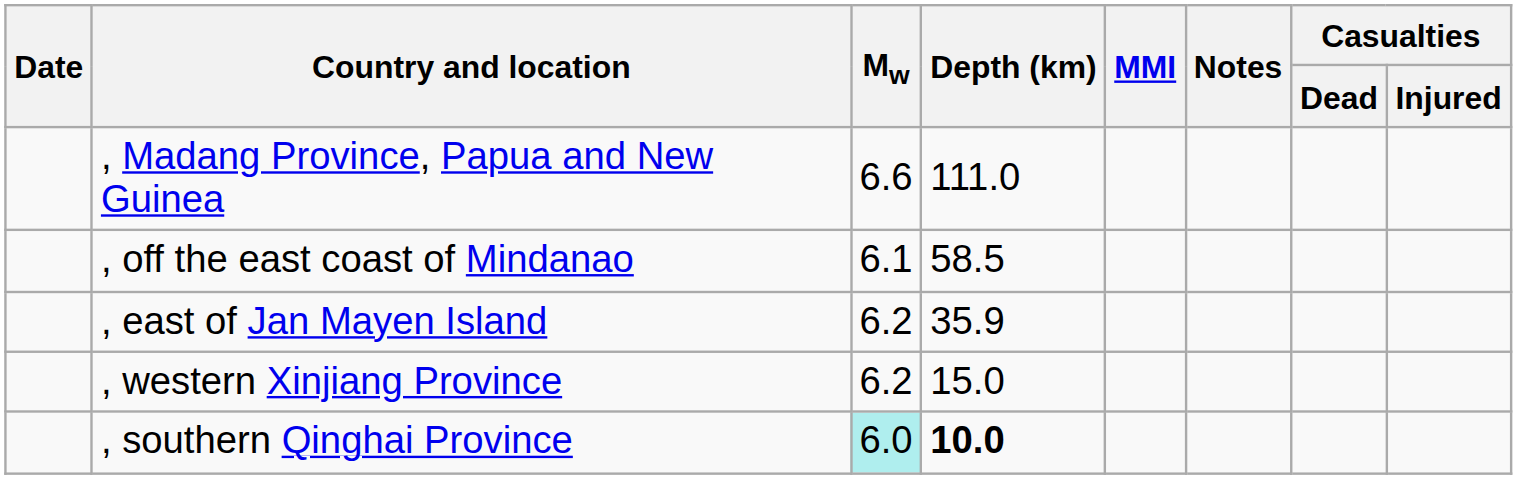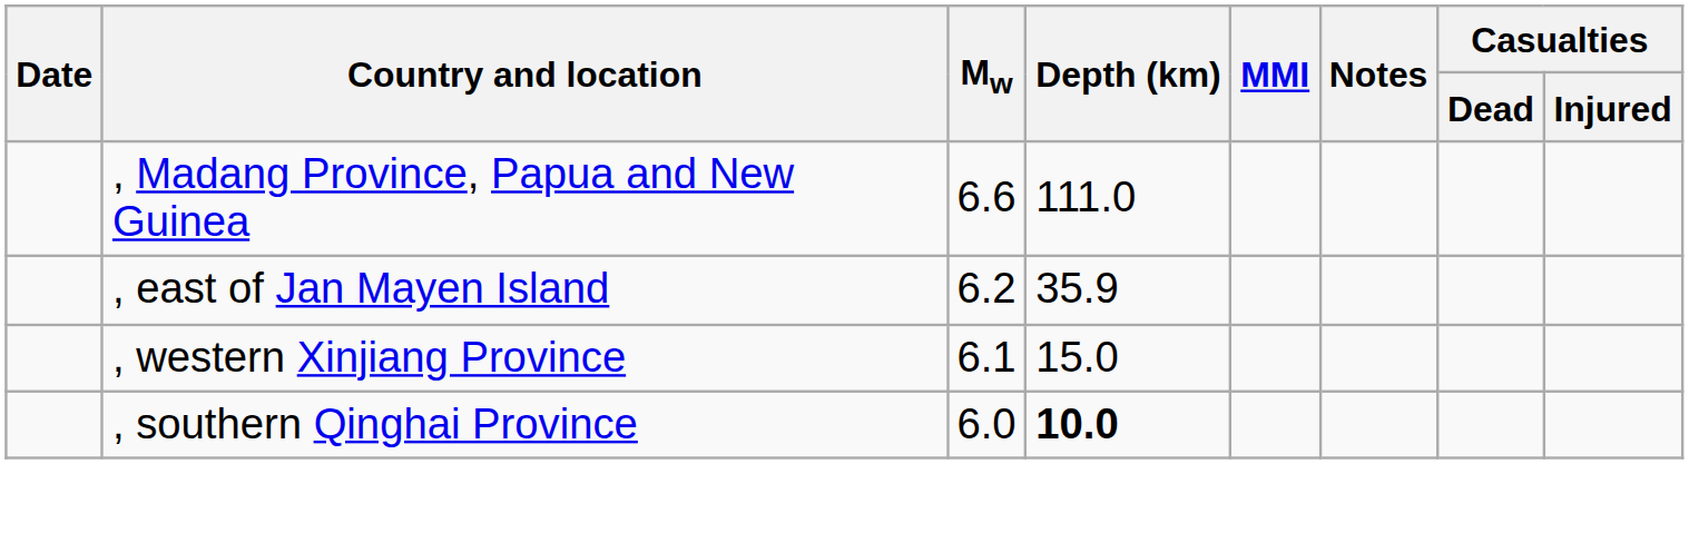- row: , off the east coast of Mindanao | 6.1 | 58.5
, western Xinjiang Province | Mw: 6.2 -> 6.1
, southern Qinghai Province | Mw: paleturquoise background -> no background
